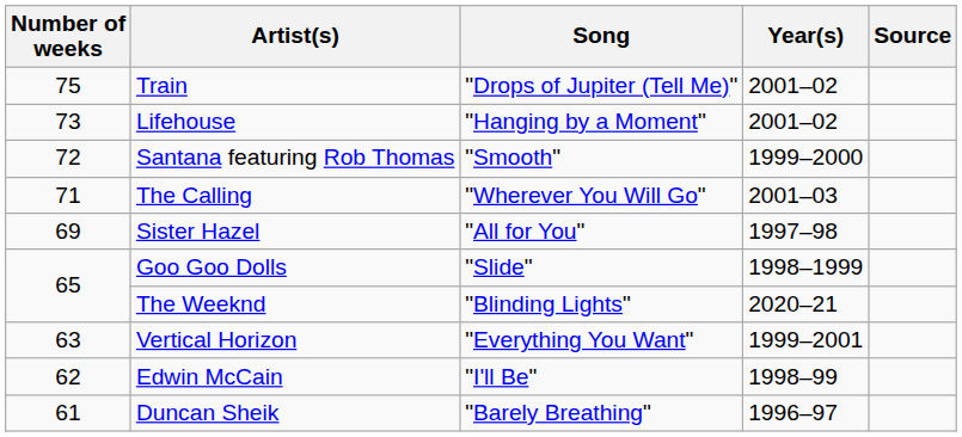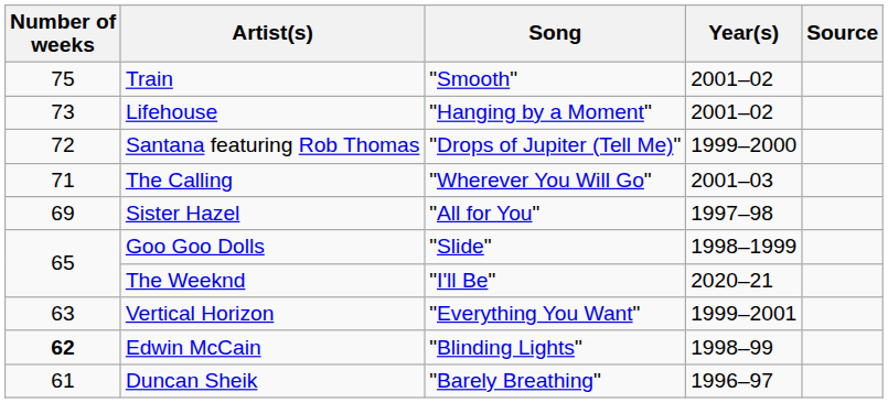Train | Song: "Drops of Jupiter (Tell Me)" -> "Smooth"
Santana featuring Rob Thomas | Song: "Smooth" -> "Drops of Jupiter (Tell Me)"
The Weeknd | Song: "Blinding Lights" -> "I'll Be"
Edwin McCain | Number of weeks: normal -> bold
Edwin McCain | Song: "I'll Be" -> "Blinding Lights"
